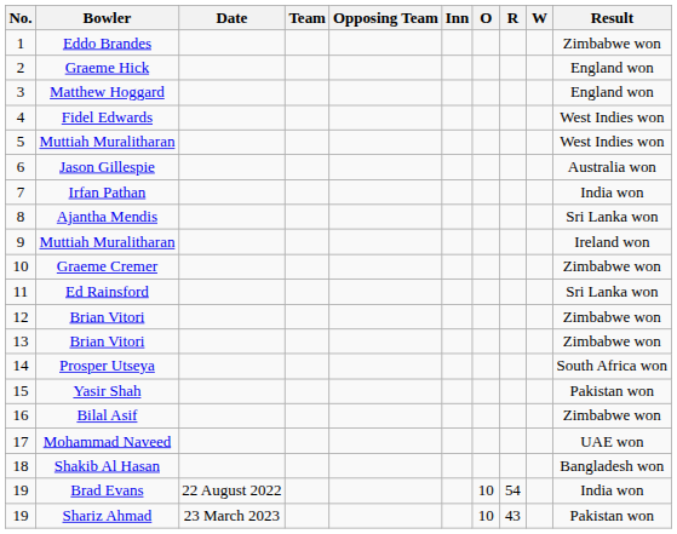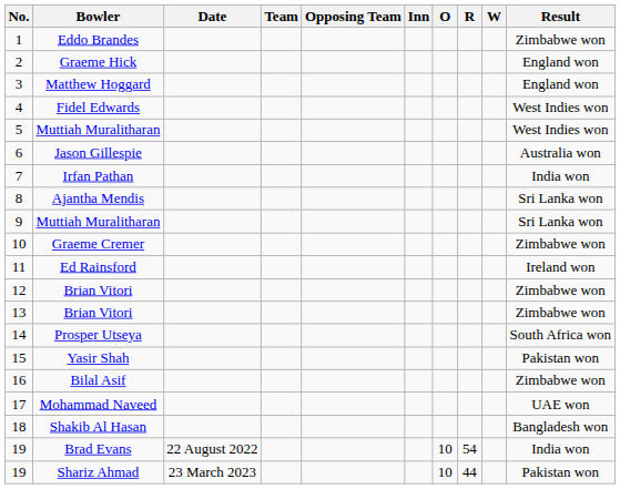9 / Muttiah Muralitharan | Result: Ireland won -> Sri Lanka won
Ed Rainsford | Result: Sri Lanka won -> Ireland won
Shariz Ahmad | R: 43 -> 44
